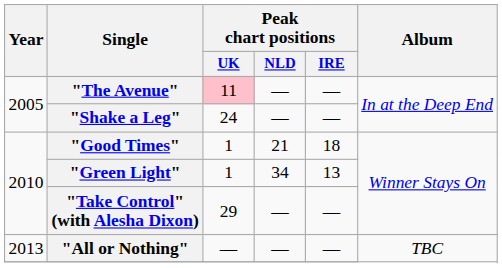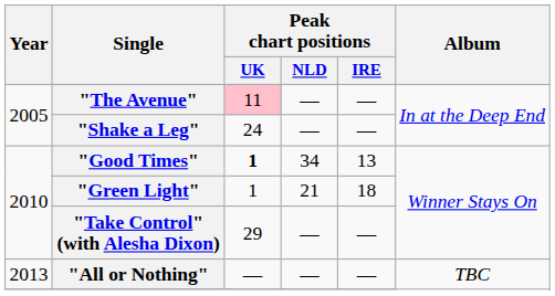"Good Times" | Peak chart positions / UK: normal -> bold
"Good Times" | Peak chart positions / NLD: 21 -> 34
"Good Times" | Peak chart positions / IRE: 18 -> 13
"Green Light" | Peak chart positions / NLD: 34 -> 21
"Green Light" | Peak chart positions / IRE: 13 -> 18
